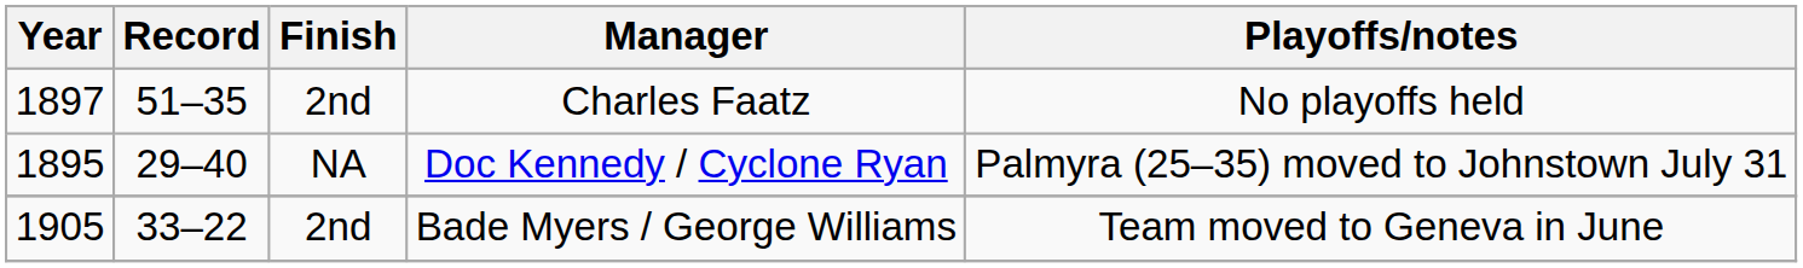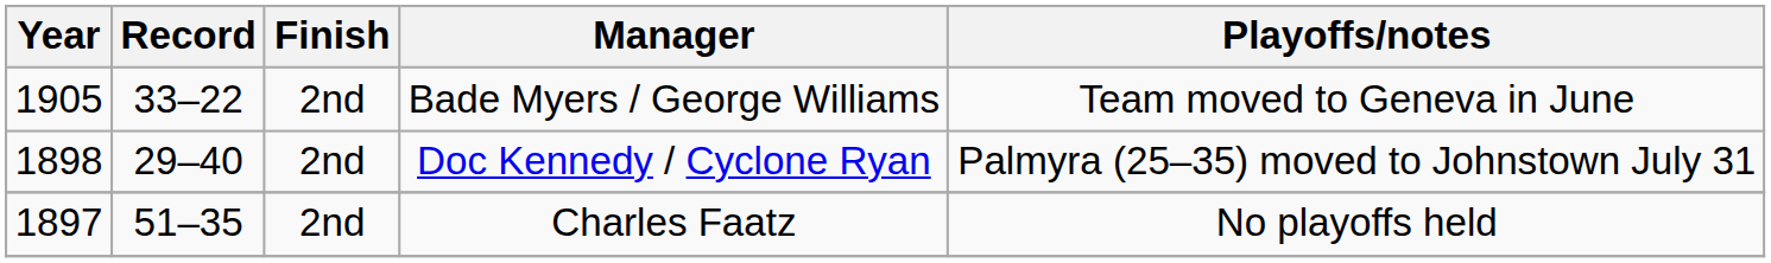rows swapped: Charles Faatz <-> Bade Myers / George Williams
Doc Kennedy / Cyclone Ryan | Year: 1895 -> 1898
Doc Kennedy / Cyclone Ryan | Finish: NA -> 2nd
